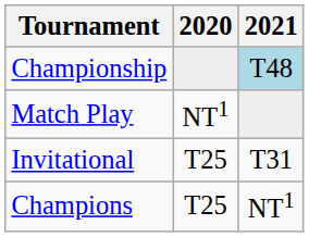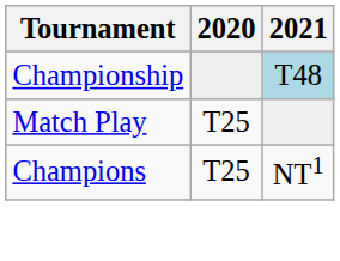Match Play | 2020: NT1 -> T25
- row: Invitational | T25 | T31
